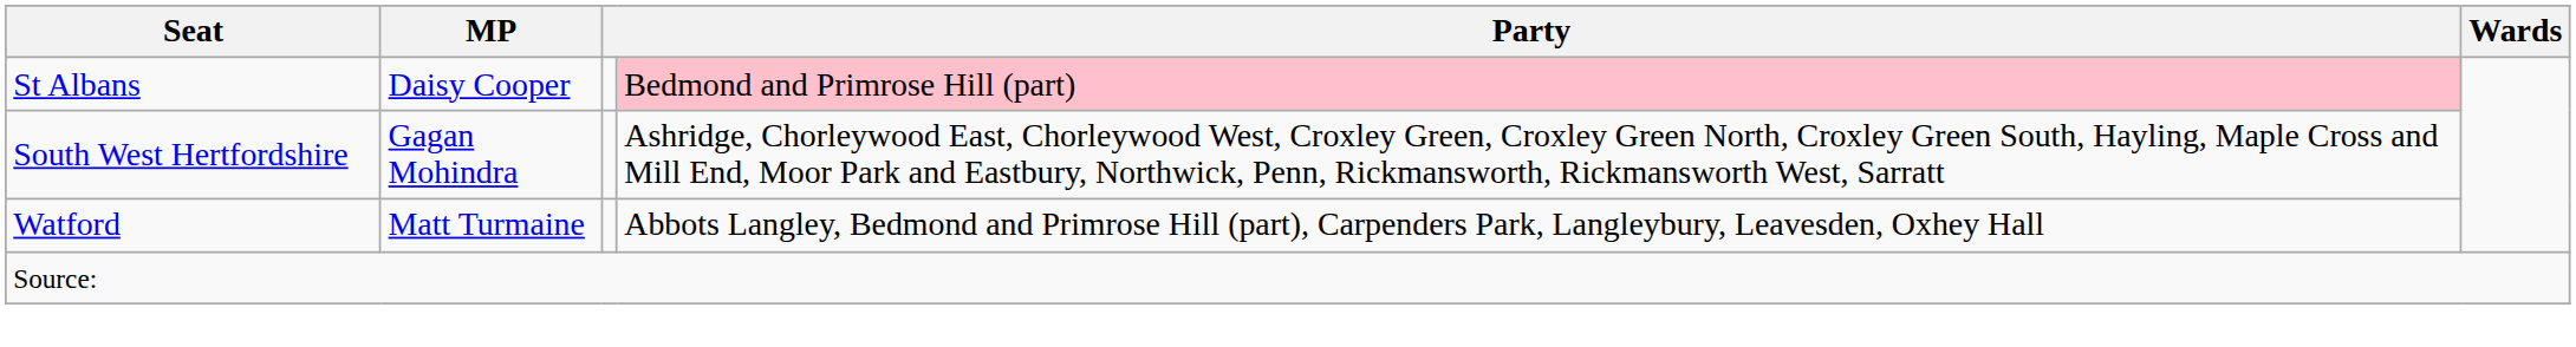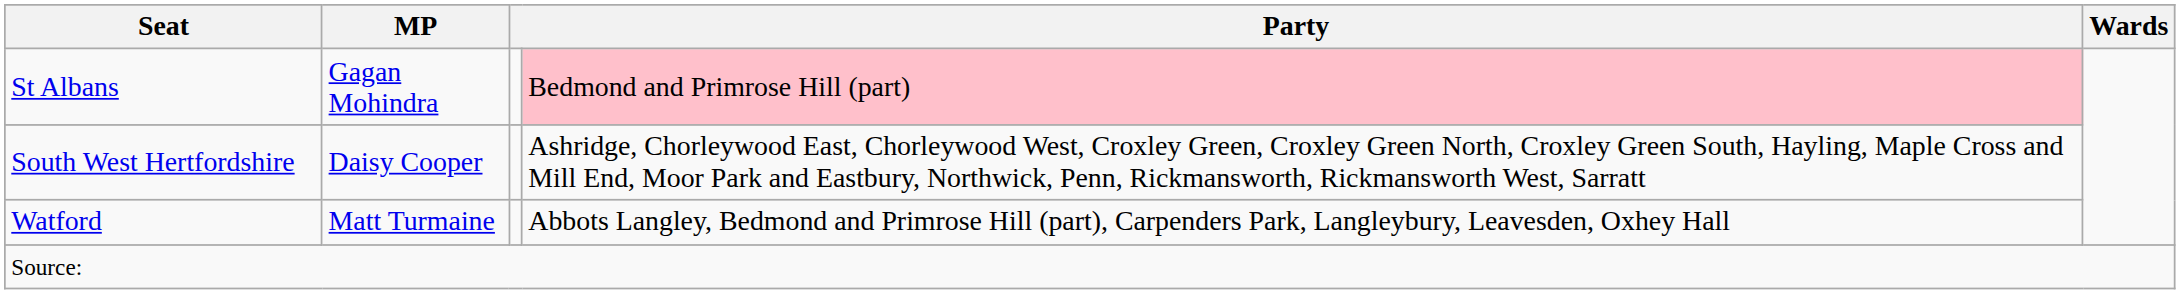St Albans | MP: Daisy Cooper -> Gagan Mohindra
South West Hertfordshire | MP: Gagan Mohindra -> Daisy Cooper
